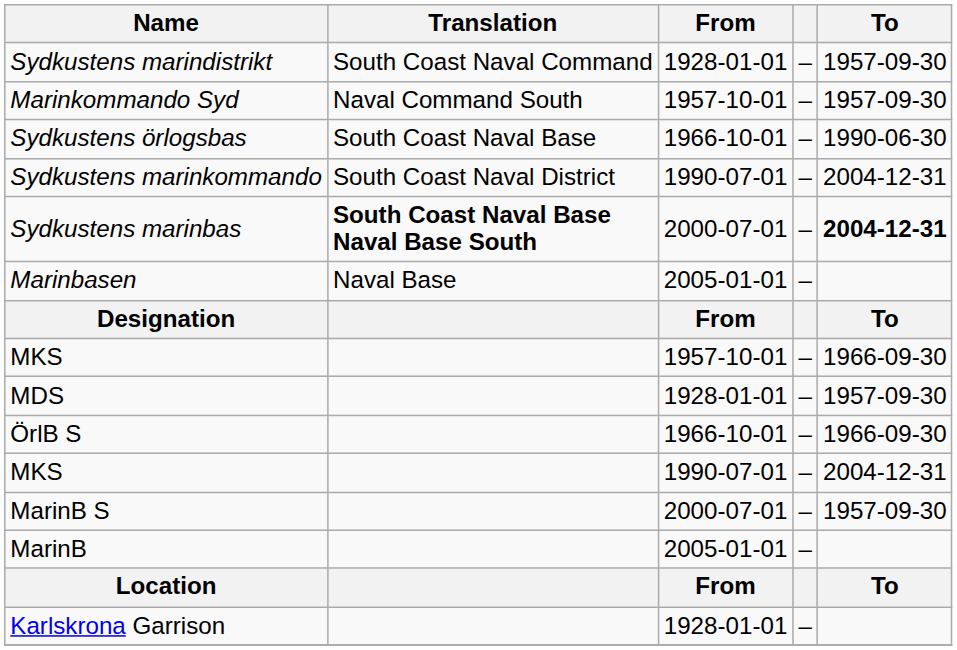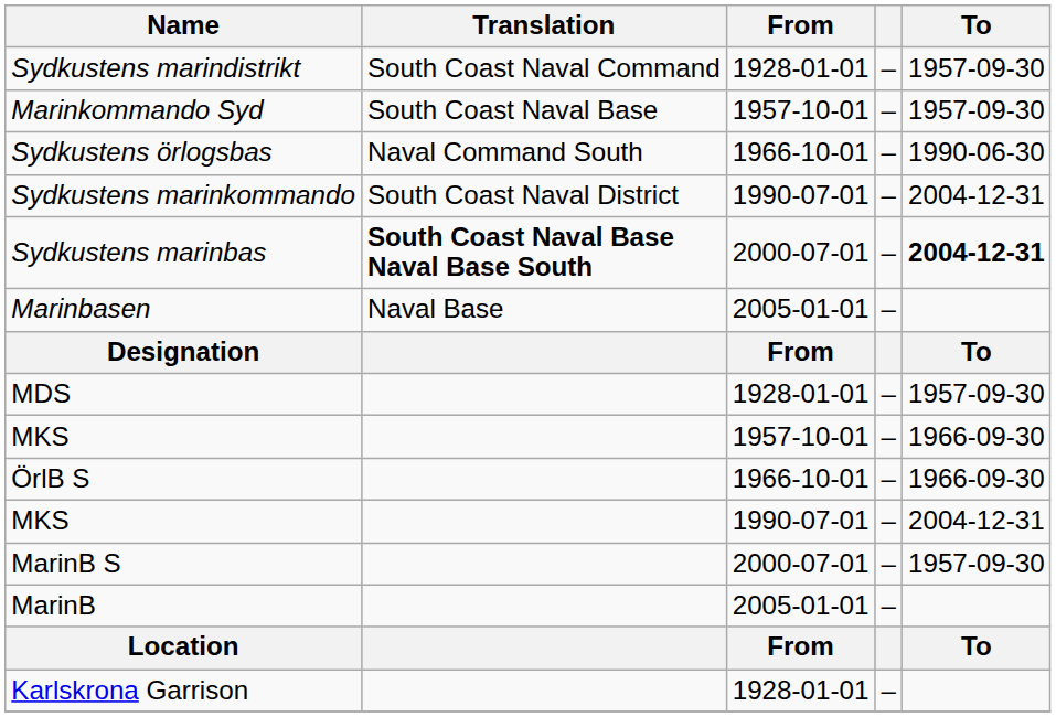Marinkommando Syd | Translation: Naval Command South -> South Coast Naval Base
Sydkustens örlogsbas | Translation: South Coast Naval Base -> Naval Command South
rows swapped: MDS <-> MKS / 1957-10-01
